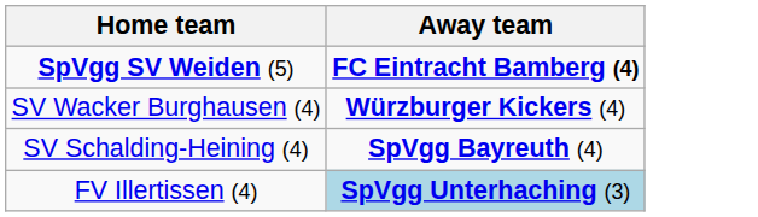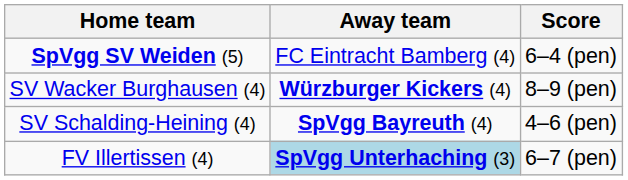+ column: Score | 6–4 (pen) | 8–9 (pen) | 4–6 (pen) | 6–7 (pen)
SpVgg SV Weiden (5) | Away team: bold -> normal
